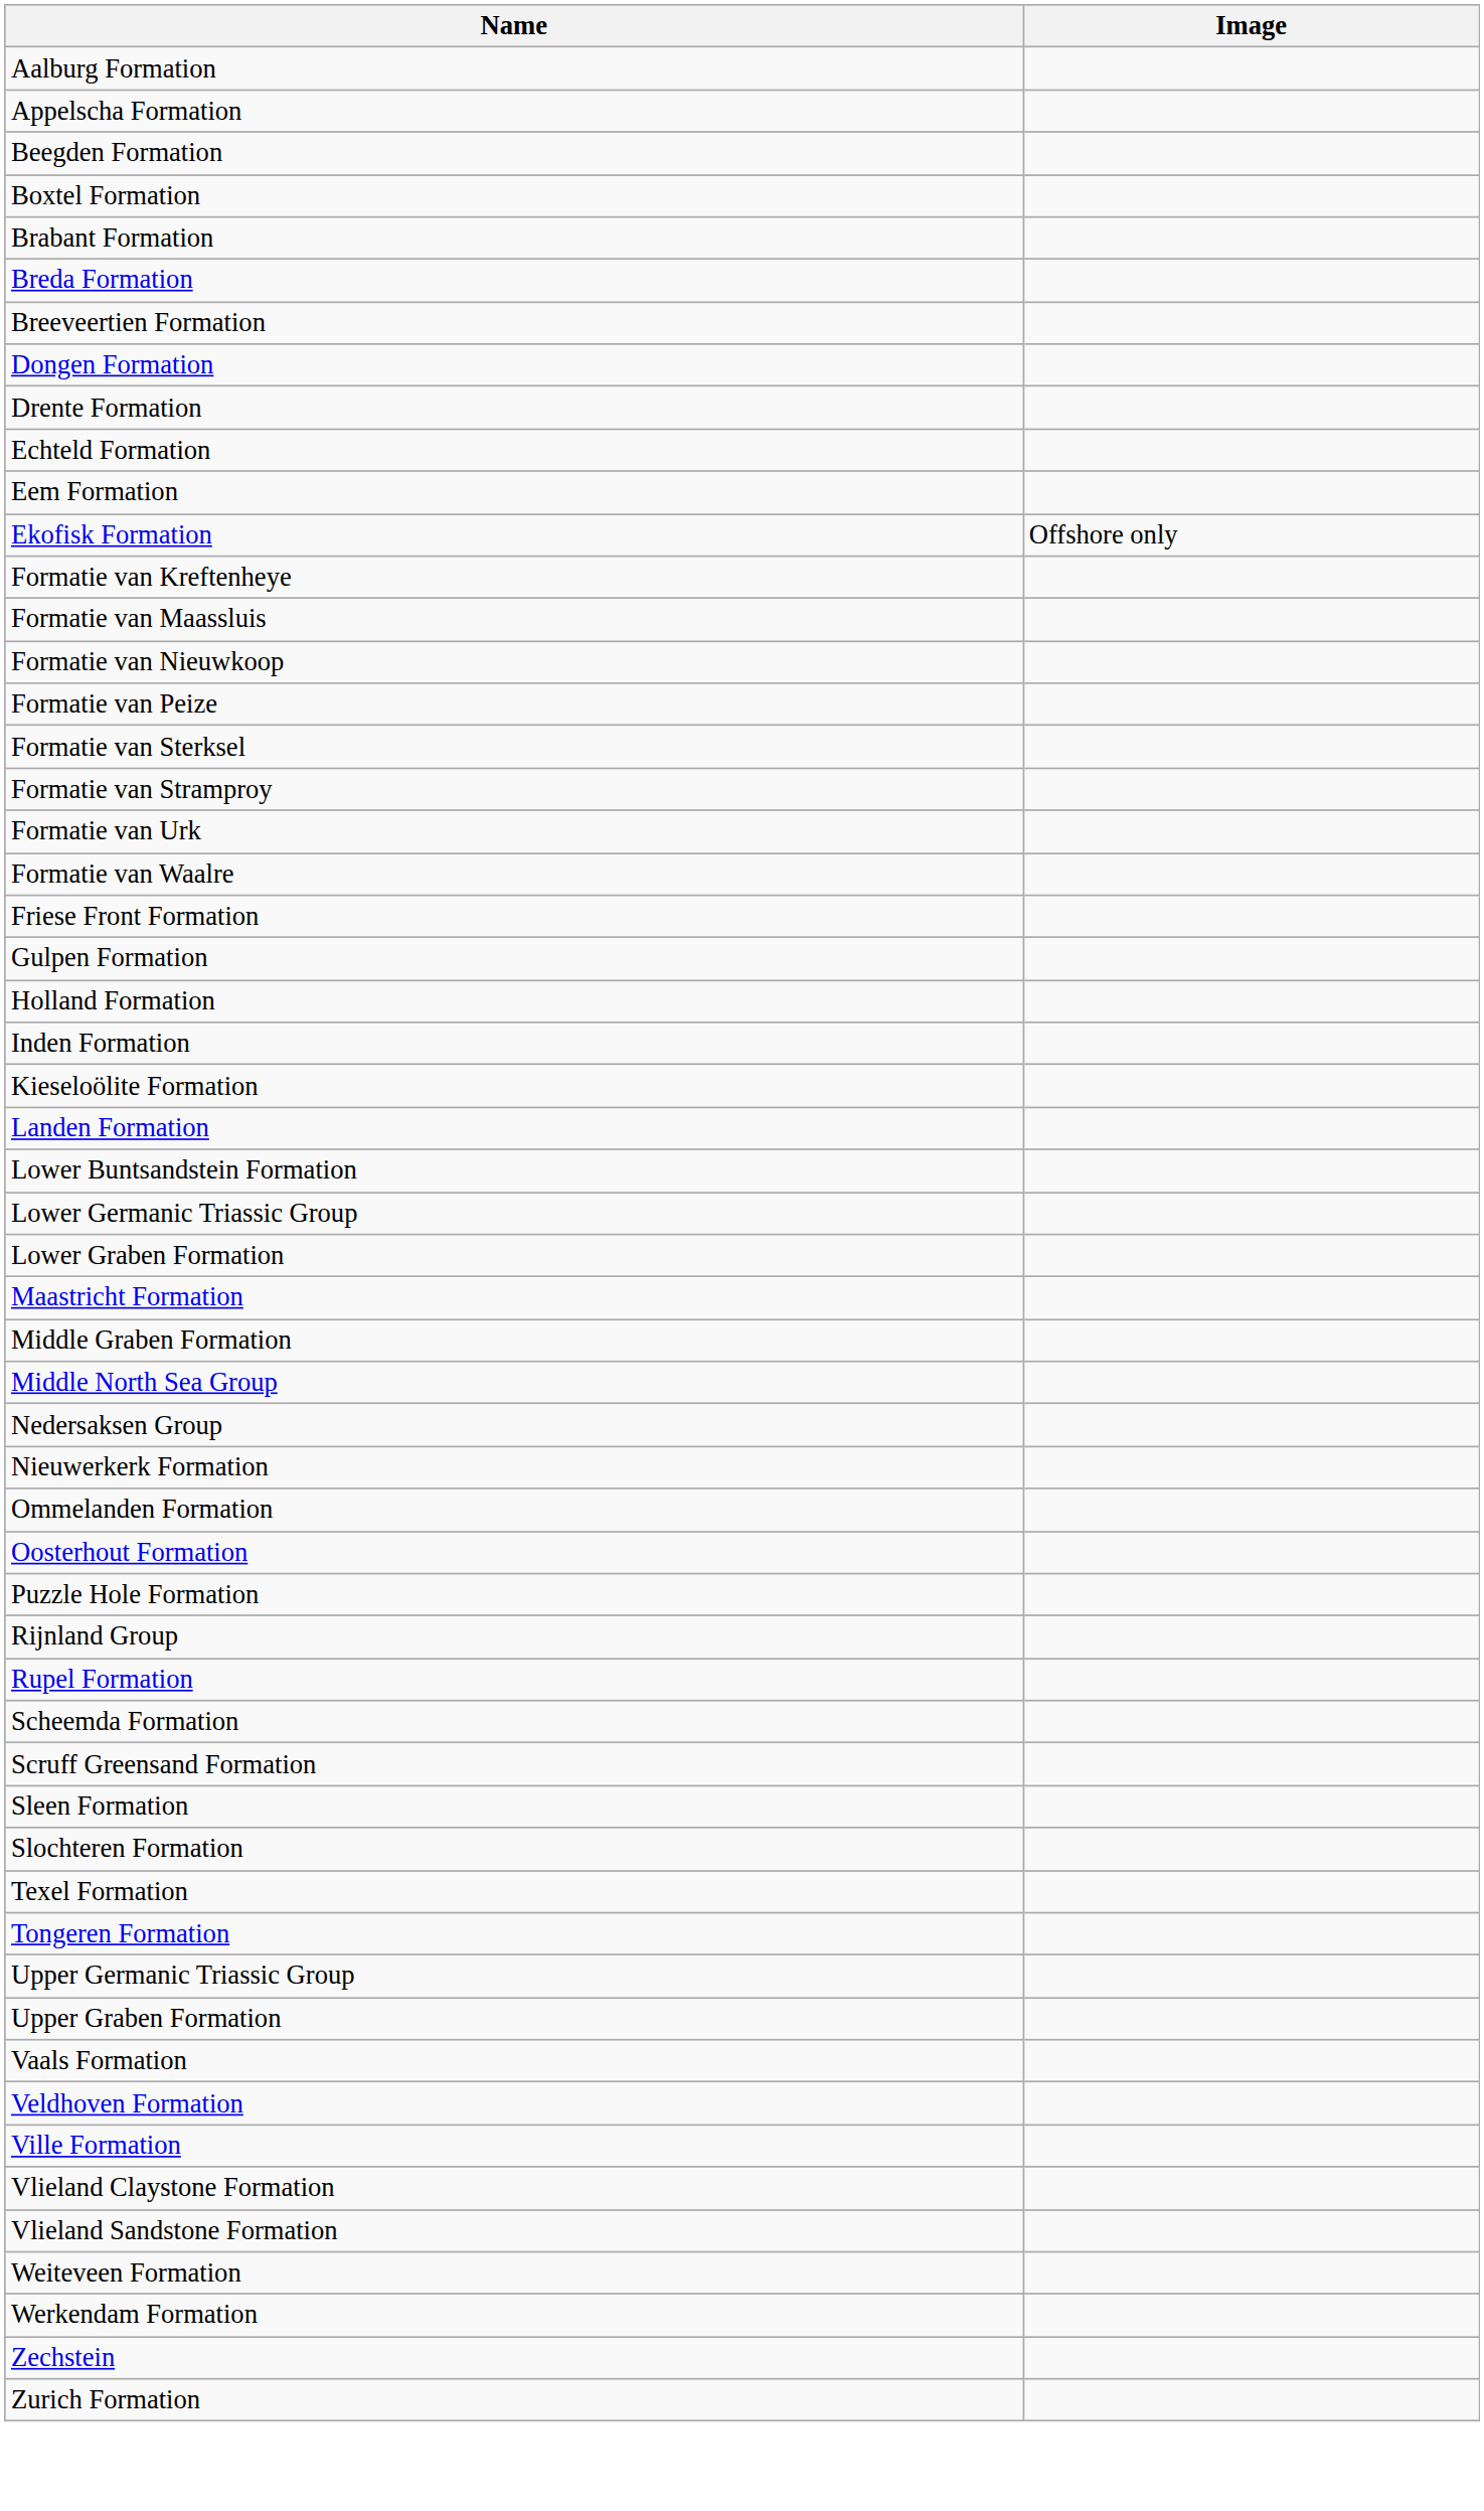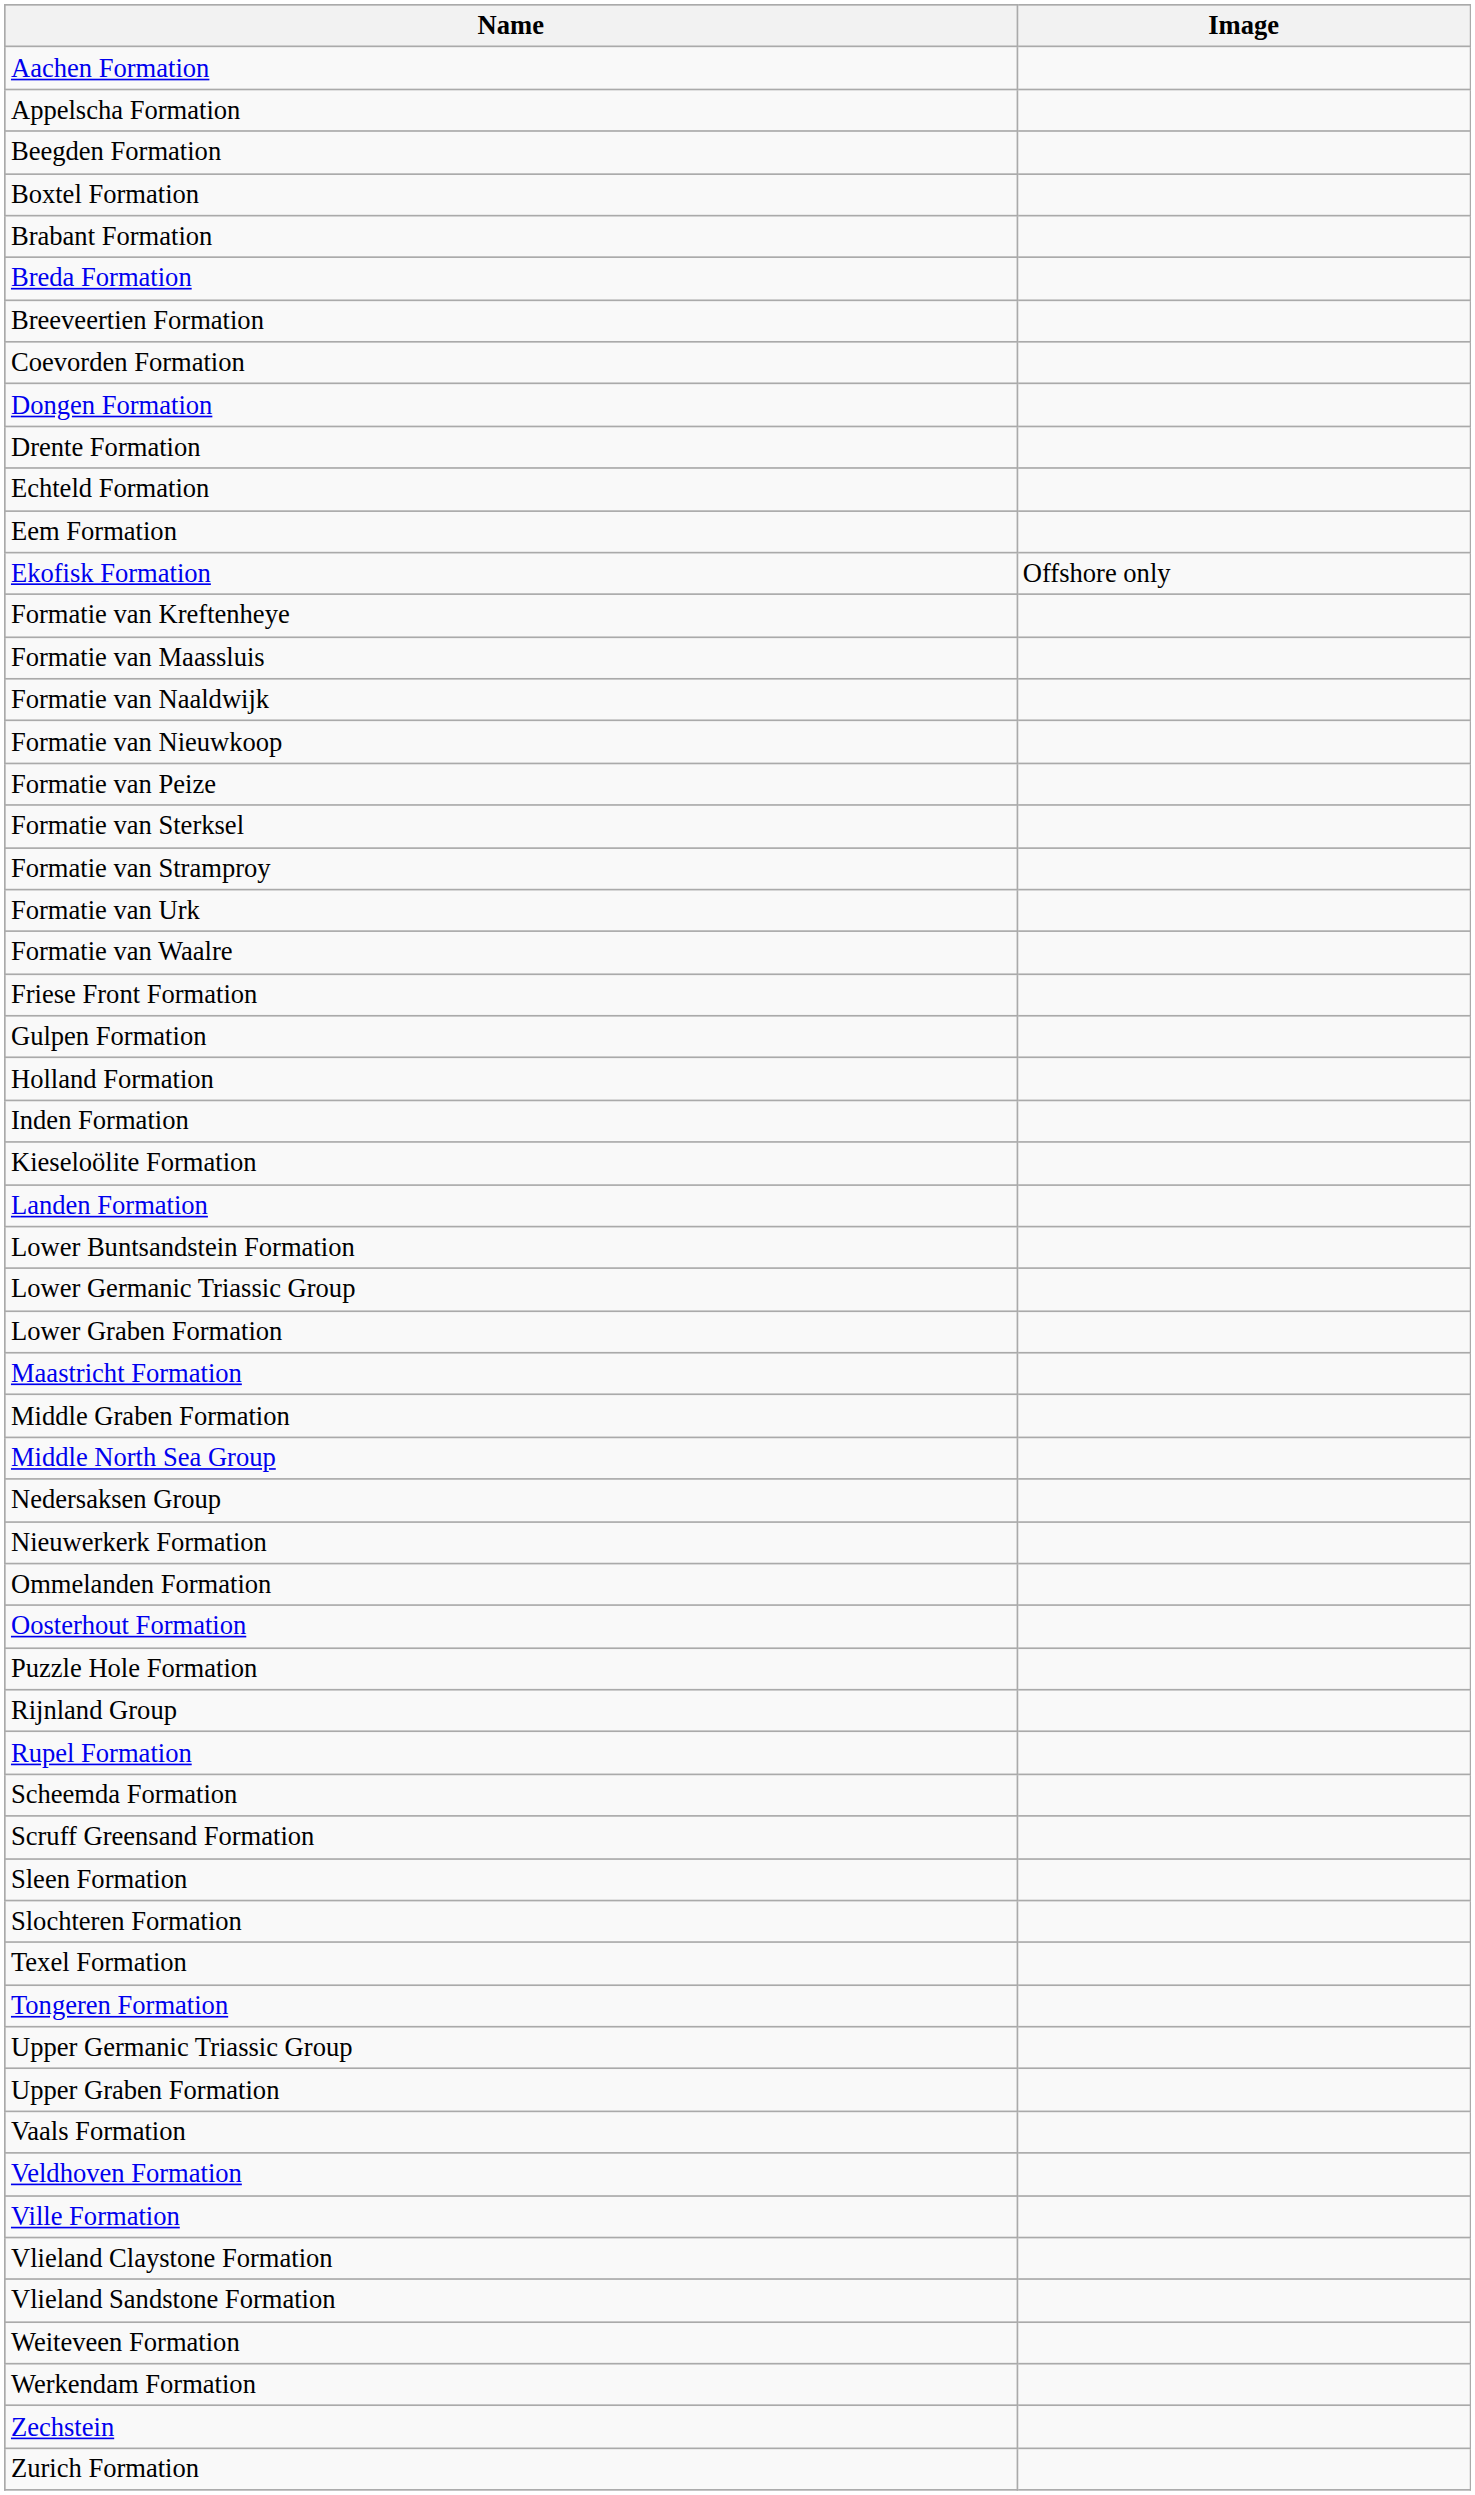+ row: Aachen Formation
- row: Aalburg Formation
+ row: Coevorden Formation
+ row: Formatie van Naaldwijk
